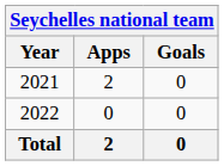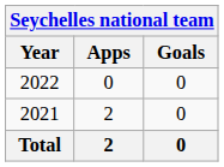rows swapped: 2021 <-> 2022
